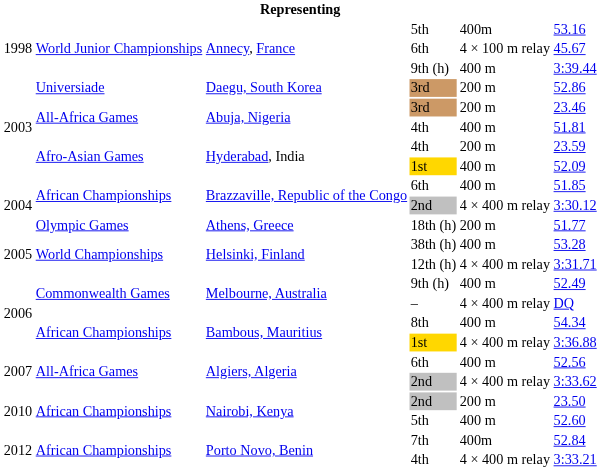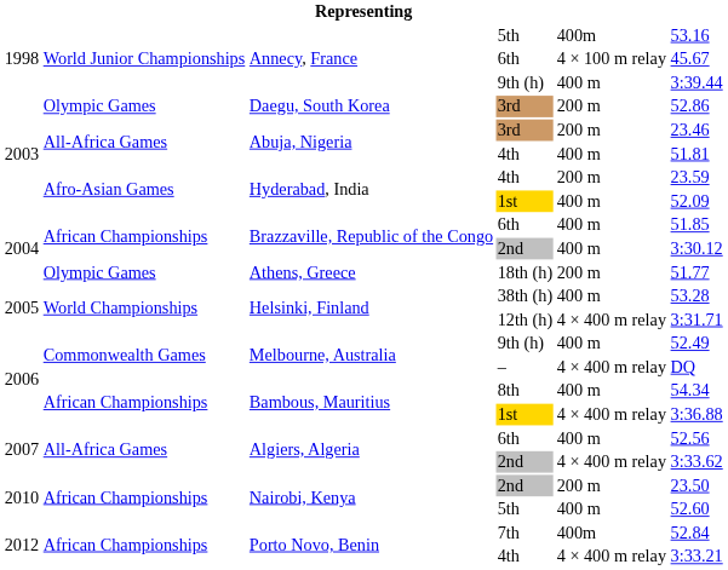Daegu, South Korea / 3rd | column 2: Universiade -> Olympic Games
Brazzaville, Republic of the Congo / 2nd | column 5: 4 × 400 m relay -> 400 m
